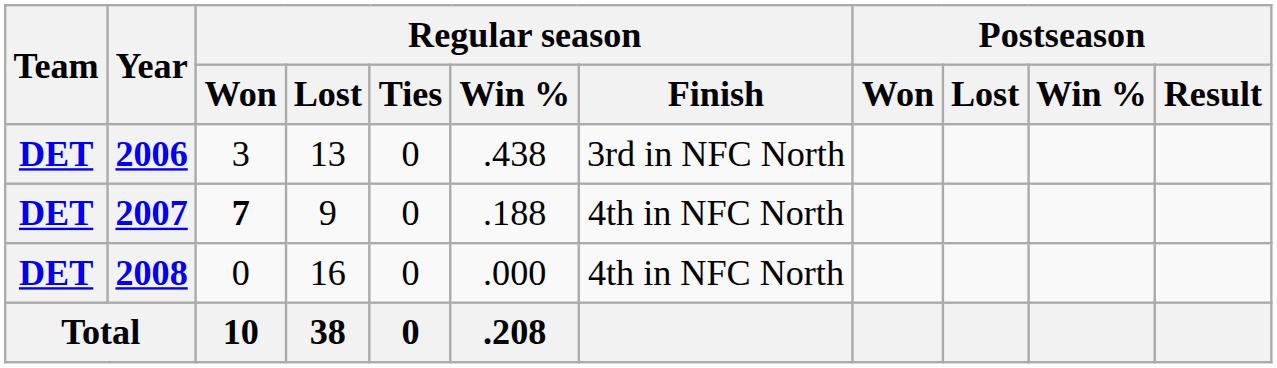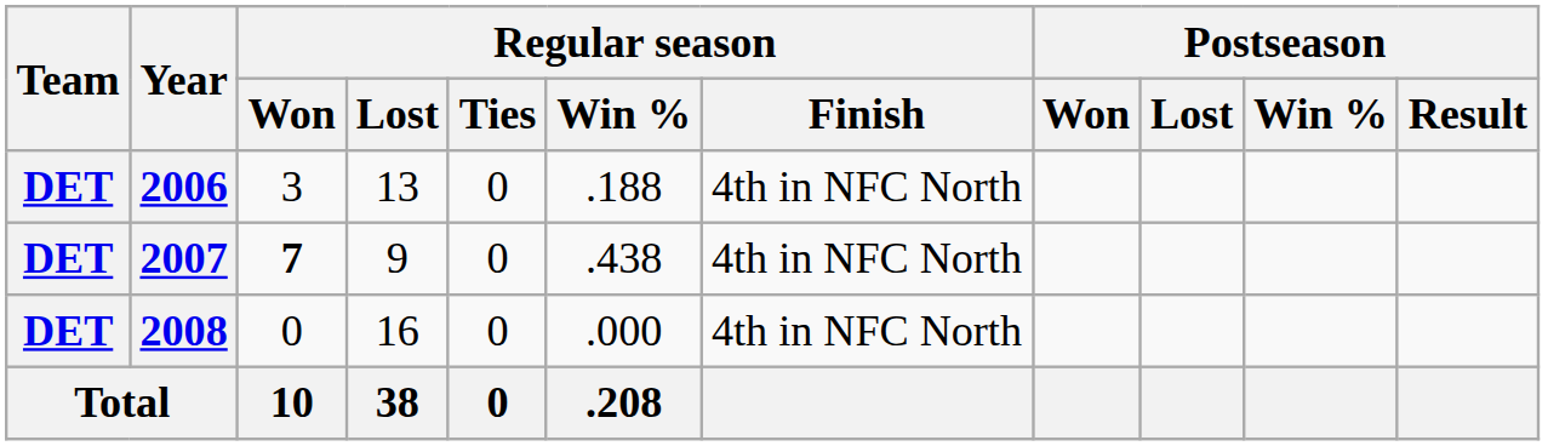2006 | Regular season / Win %: .438 -> .188
2006 | Regular season / Finish: 3rd in NFC North -> 4th in NFC North
2007 | Regular season / Win %: .188 -> .438
